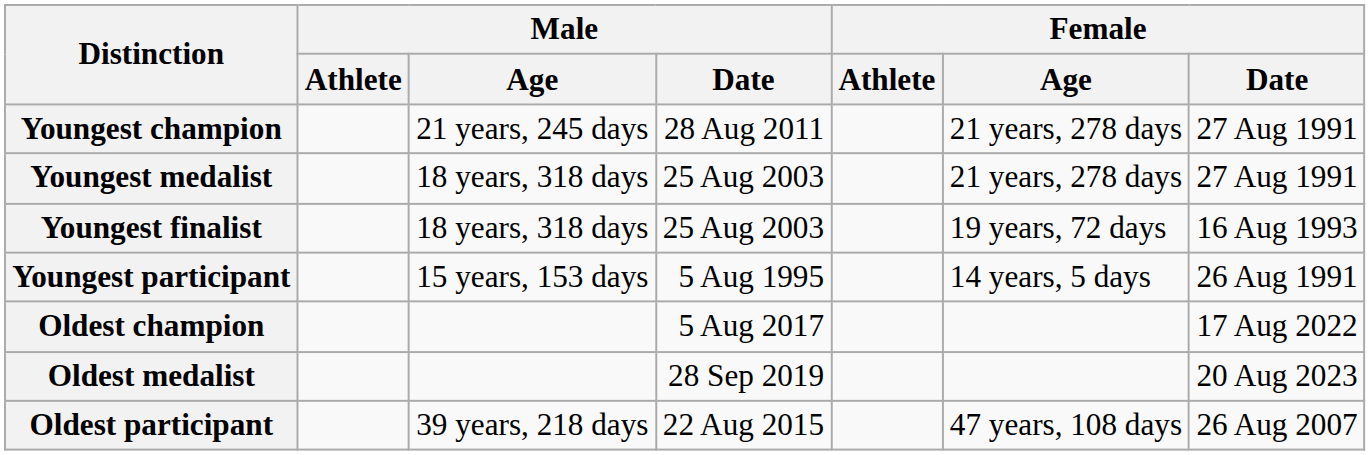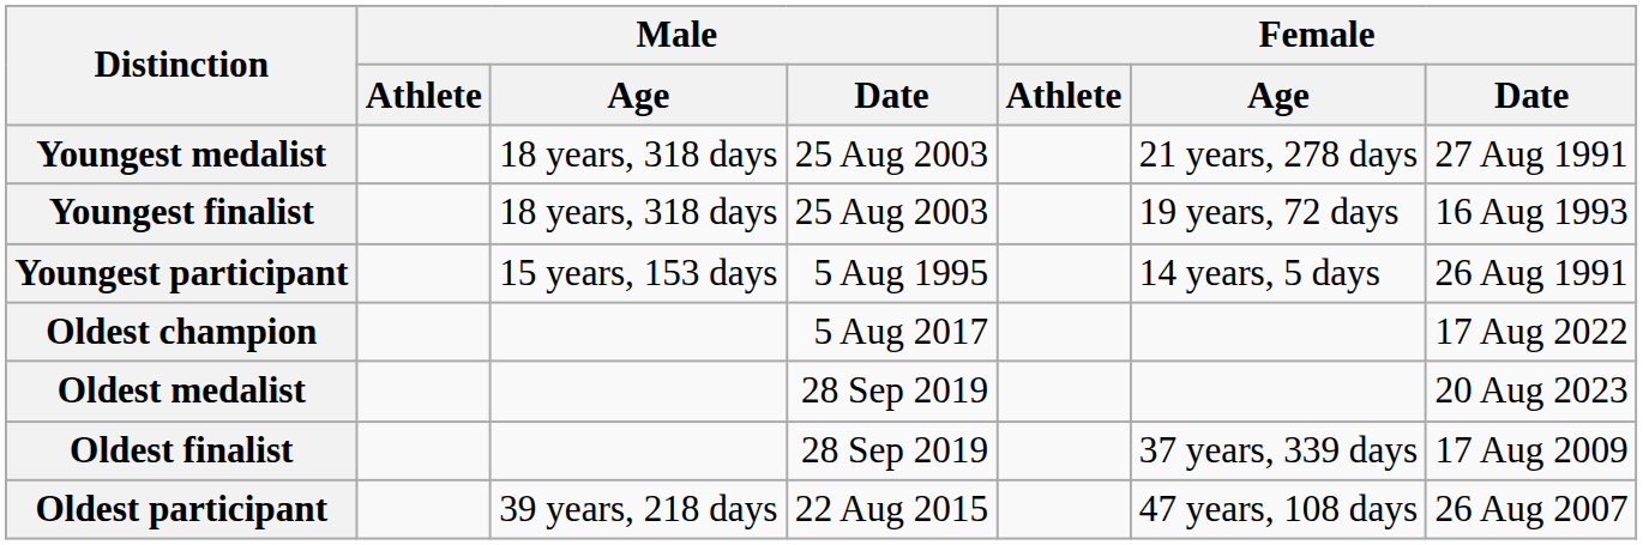- row: Youngest champion | 21 years, 245 days | 28 Aug 2011 | 21 years, 278 days | 27 Aug 1991
+ row: Oldest finalist | 28 Sep 2019 | 37 years, 339 days | 17 Aug 2009
